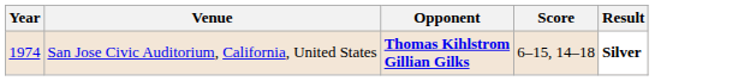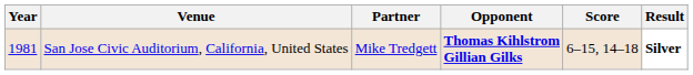+ column: Partner | Mike Tredgett
San Jose Civic Auditorium, California, United States | Year: 1974 -> 1981
